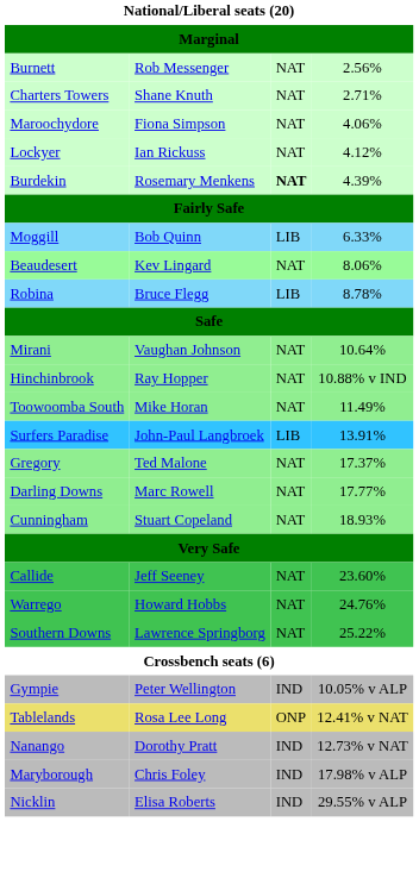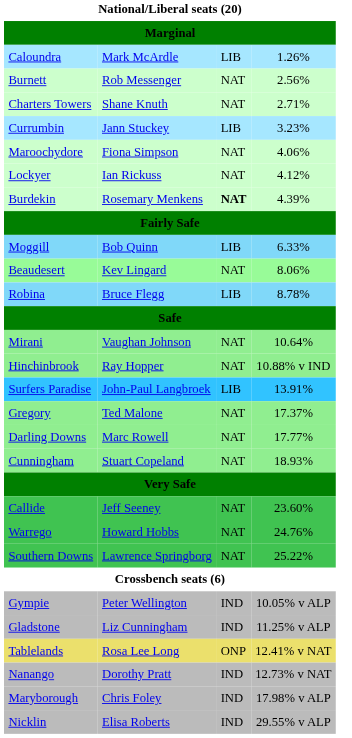+ row: Caloundra | Mark McArdle | LIB | 1.26%
+ row: Currumbin | Jann Stuckey | LIB | 3.23%
- row: Toowoomba South | Mike Horan | NAT | 11.49%
+ row: Gladstone | Liz Cunningham | IND | 11.25% v ALP
